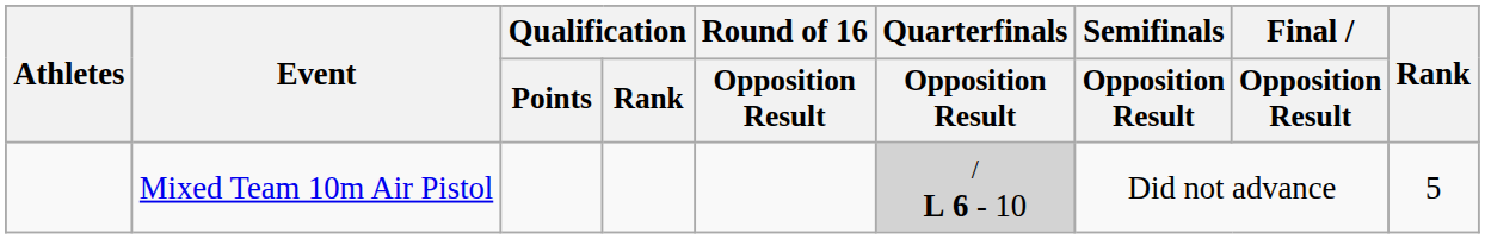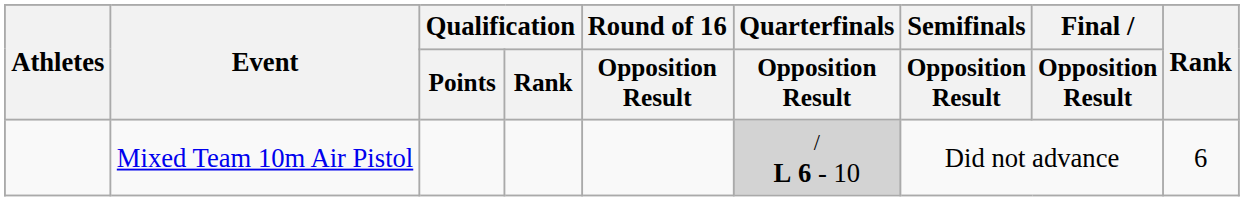Mixed Team 10m Air Pistol | Rank: 5 -> 6
